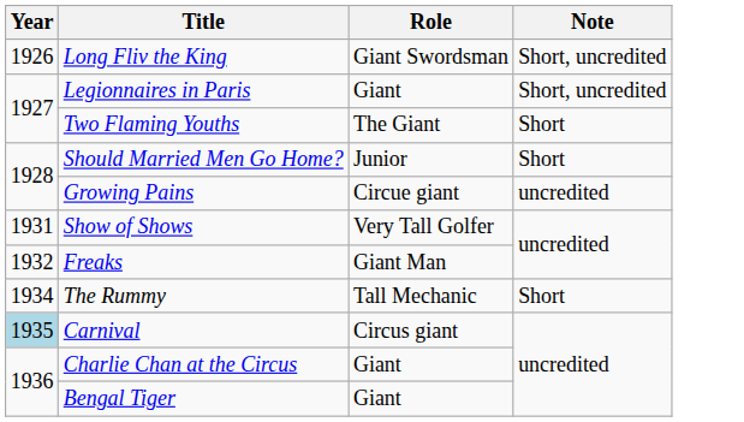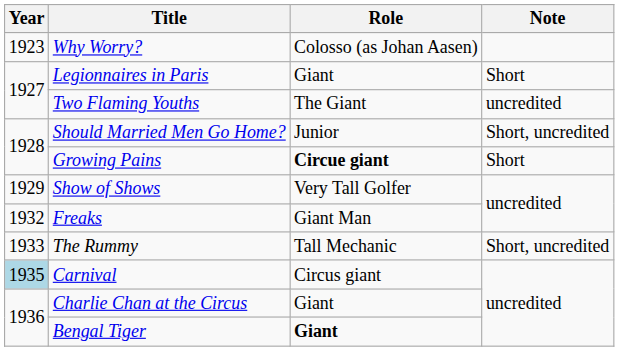+ row: 1923 | Why Worry? | Colosso (as Johan Aasen)
- row: 1926 | Long Fliv the King | Giant Swordsman | Short, uncredited
Legionnaires in Paris | Note: Short, uncredited -> Short
Two Flaming Youths | Note: Short -> uncredited
Should Married Men Go Home? | Note: Short -> Short, uncredited
Growing Pains | Role: normal -> bold
Growing Pains | Note: uncredited -> Short
Show of Shows | Year: 1931 -> 1929
The Rummy | Year: 1934 -> 1933
The Rummy | Note: Short -> Short, uncredited
Bengal Tiger | Role: normal -> bold
